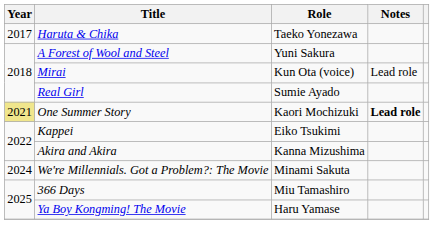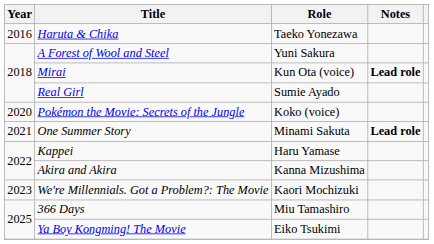Haruta & Chika | Year: 2017 -> 2016
Mirai | Notes: normal -> bold
+ row: 2020 | Pokémon the Movie: Secrets of the Jungle | Koko (voice)
One Summer Story | Year: khaki background -> no background
One Summer Story | Role: Kaori Mochizuki -> Minami Sakuta
Kappei | Role: Eiko Tsukimi -> Haru Yamase
We're Millennials. Got a Problem?: The Movie | Year: 2024 -> 2023
We're Millennials. Got a Problem?: The Movie | Role: Minami Sakuta -> Kaori Mochizuki
Ya Boy Kongming! The Movie | Role: Haru Yamase -> Eiko Tsukimi
